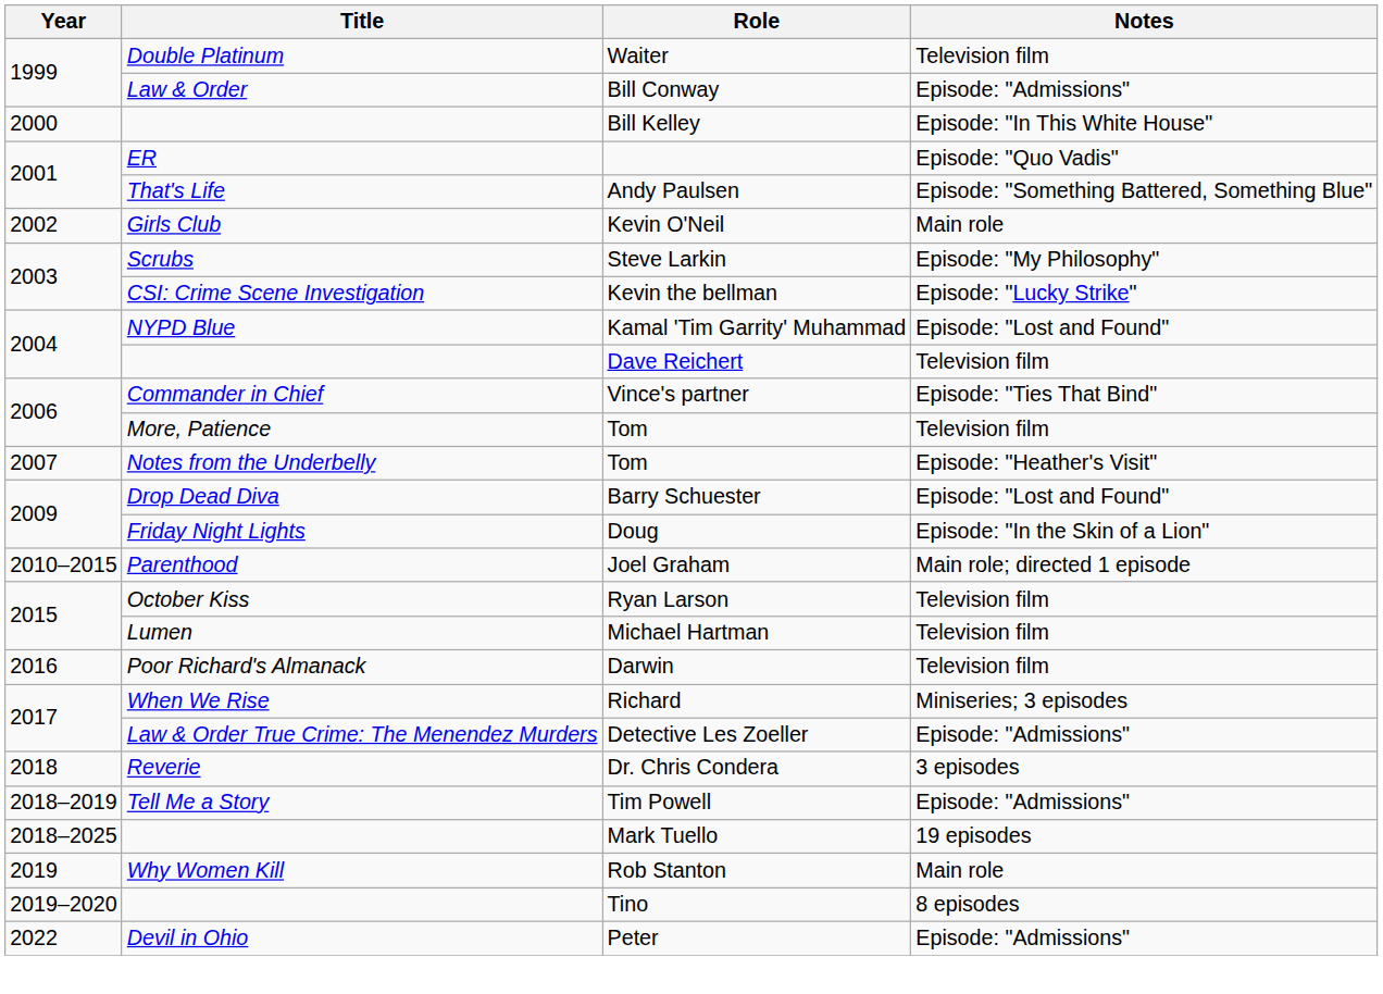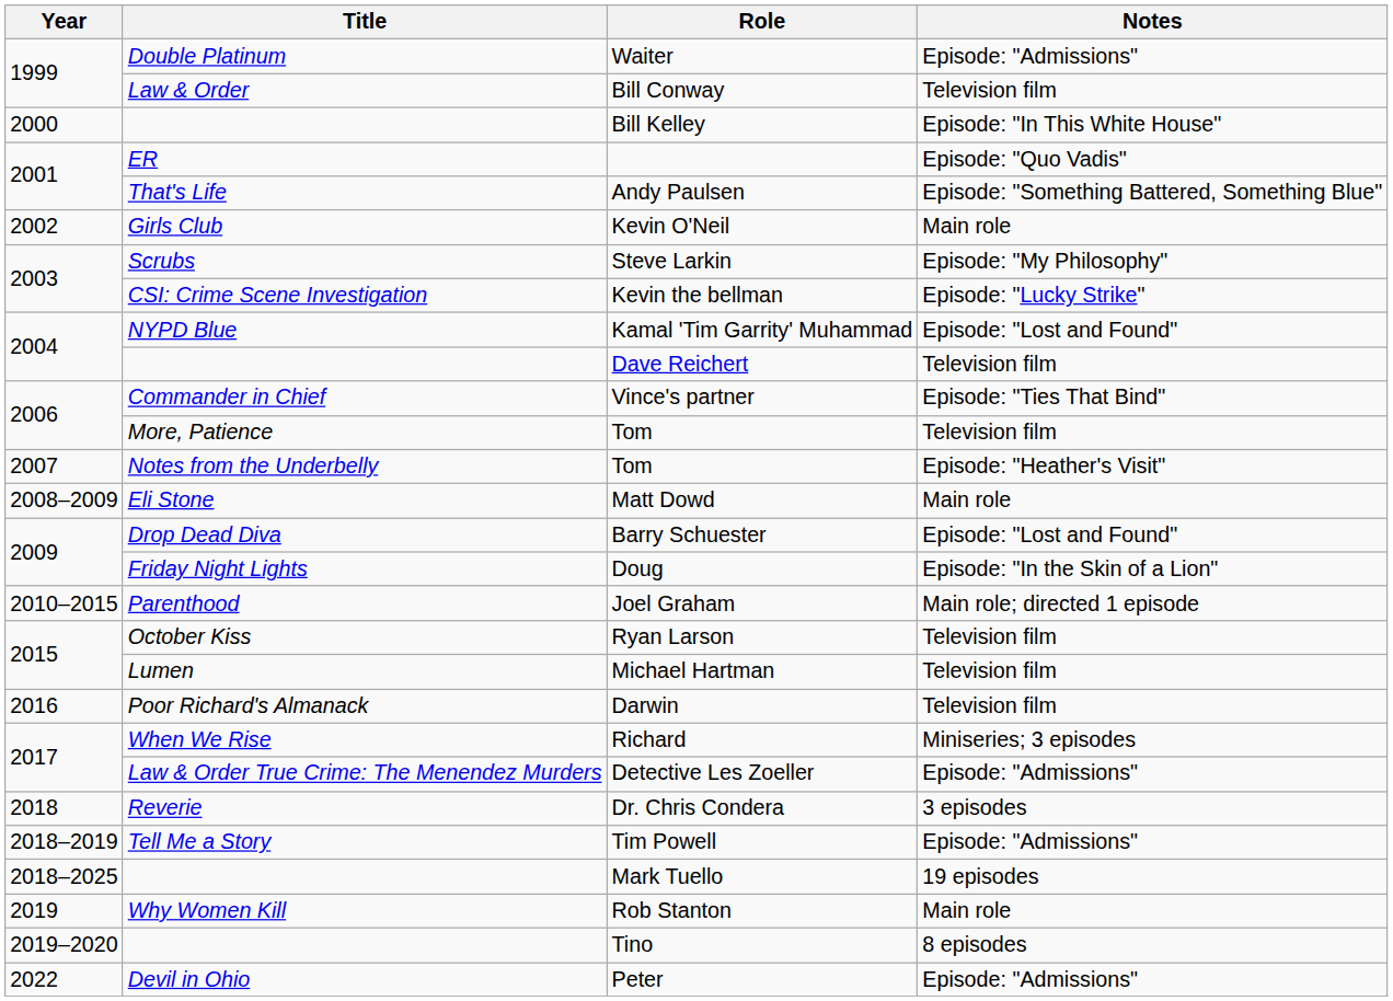Waiter | Notes: Television film -> Episode: "Admissions"
Bill Conway | Notes: Episode: "Admissions" -> Television film
+ row: 2008–2009 | Eli Stone | Matt Dowd | Main role
